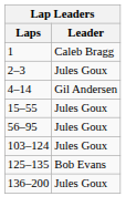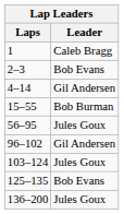2–3 | Leader: Jules Goux -> Bob Evans
15–55 | Leader: Jules Goux -> Bob Burman
+ row: 96–102 | Gil Andersen
